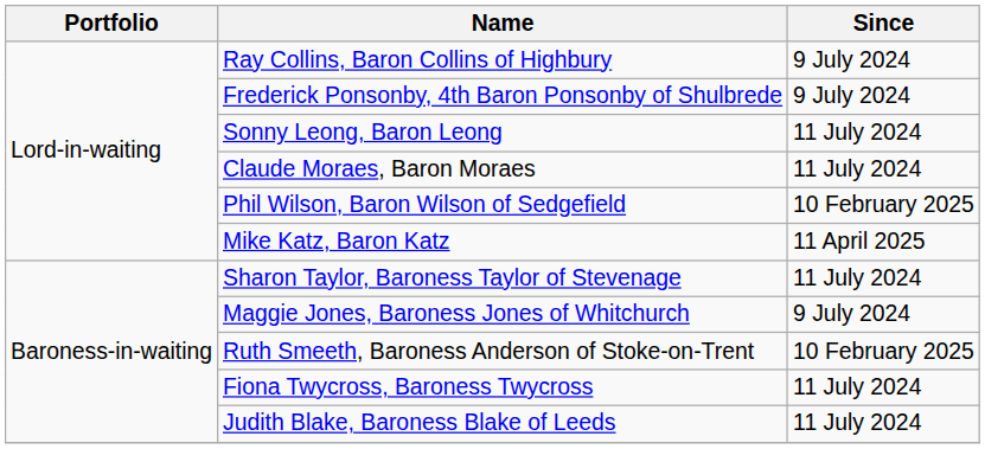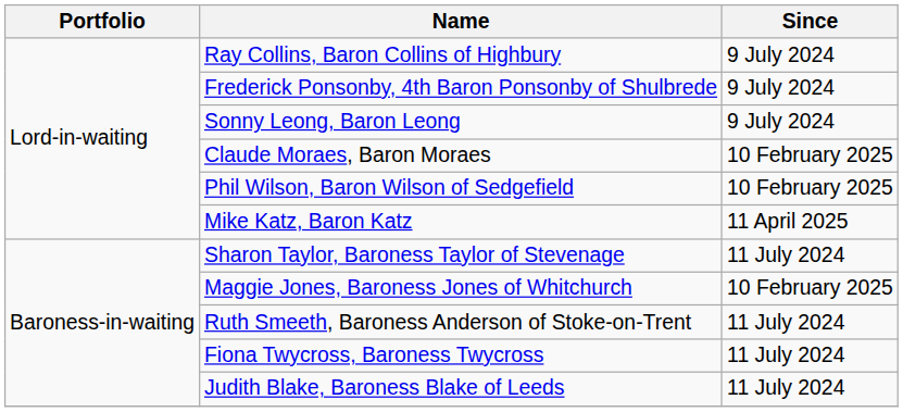Sonny Leong, Baron Leong | Since: 11 July 2024 -> 9 July 2024
Claude Moraes, Baron Moraes | Since: 11 July 2024 -> 10 February 2025
Maggie Jones, Baroness Jones of Whitchurch | Since: 9 July 2024 -> 10 February 2025
Ruth Smeeth, Baroness Anderson of Stoke-on-Trent | Since: 10 February 2025 -> 11 July 2024
